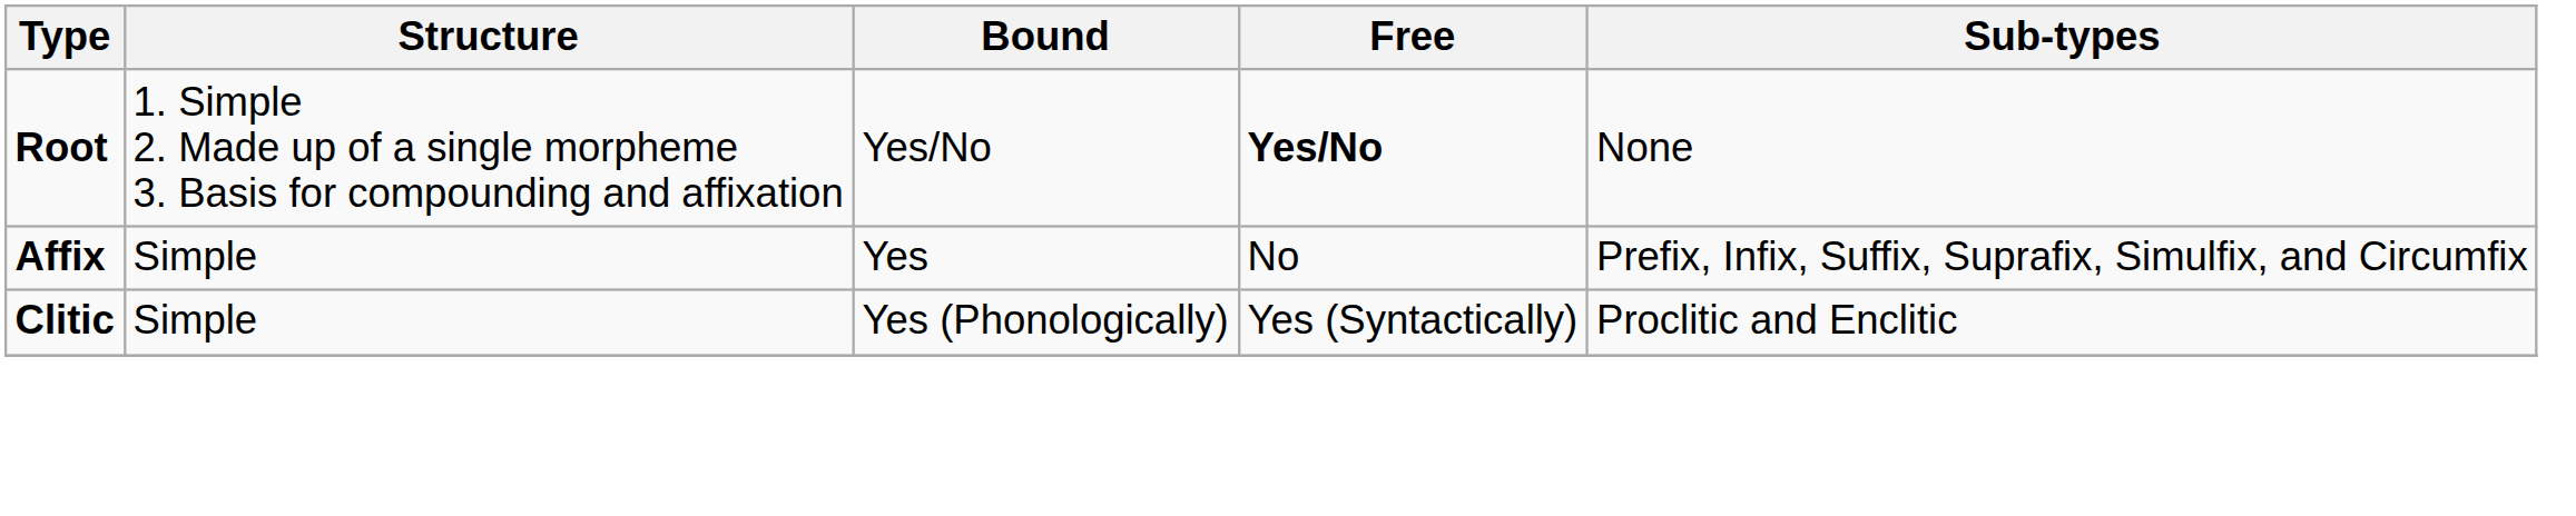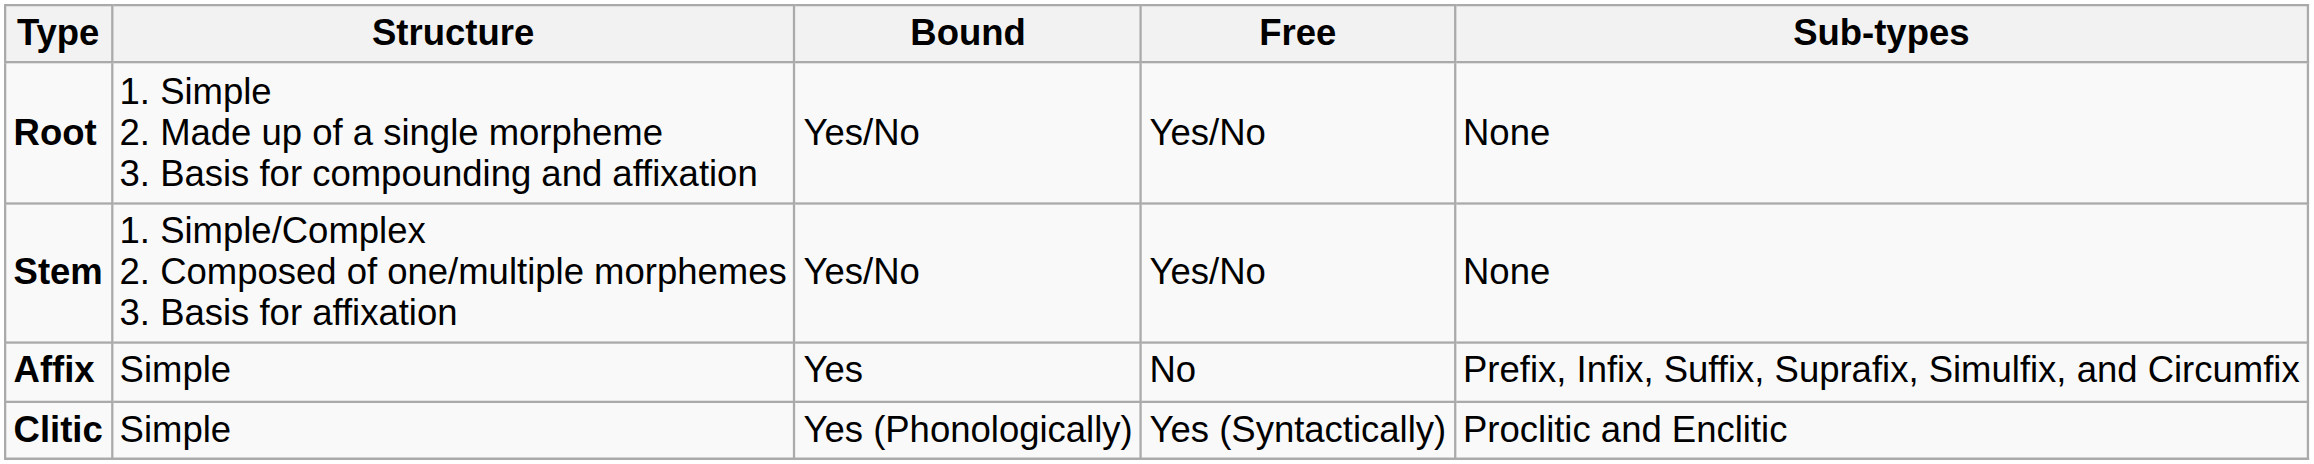Root | Free: bold -> normal
+ row: Stem | 1. Simple/Complex 2. Composed of one/multiple morphemes 3. Basis for affixation | Yes/No | Yes/No | None
